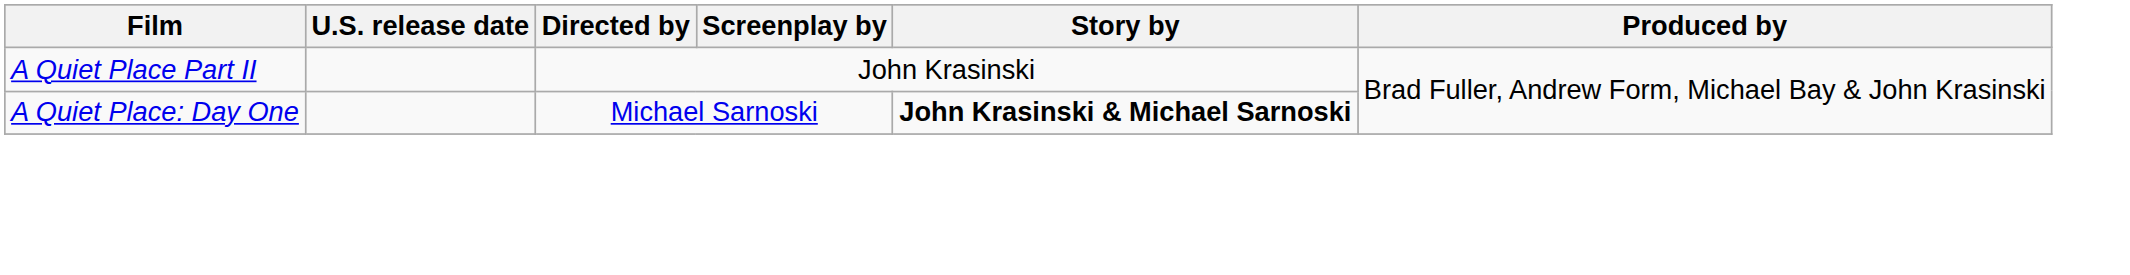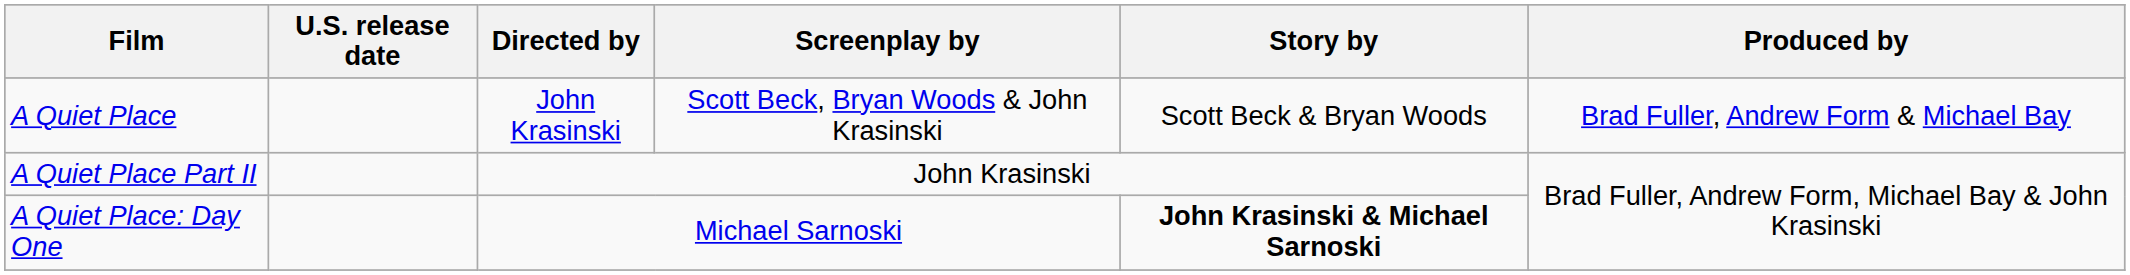+ row: A Quiet Place | John Krasinski | Scott Beck, Bryan Woods & John Krasinski | Scott Beck & Bryan Woods | Brad Fuller, Andrew Form & Michael Bay
